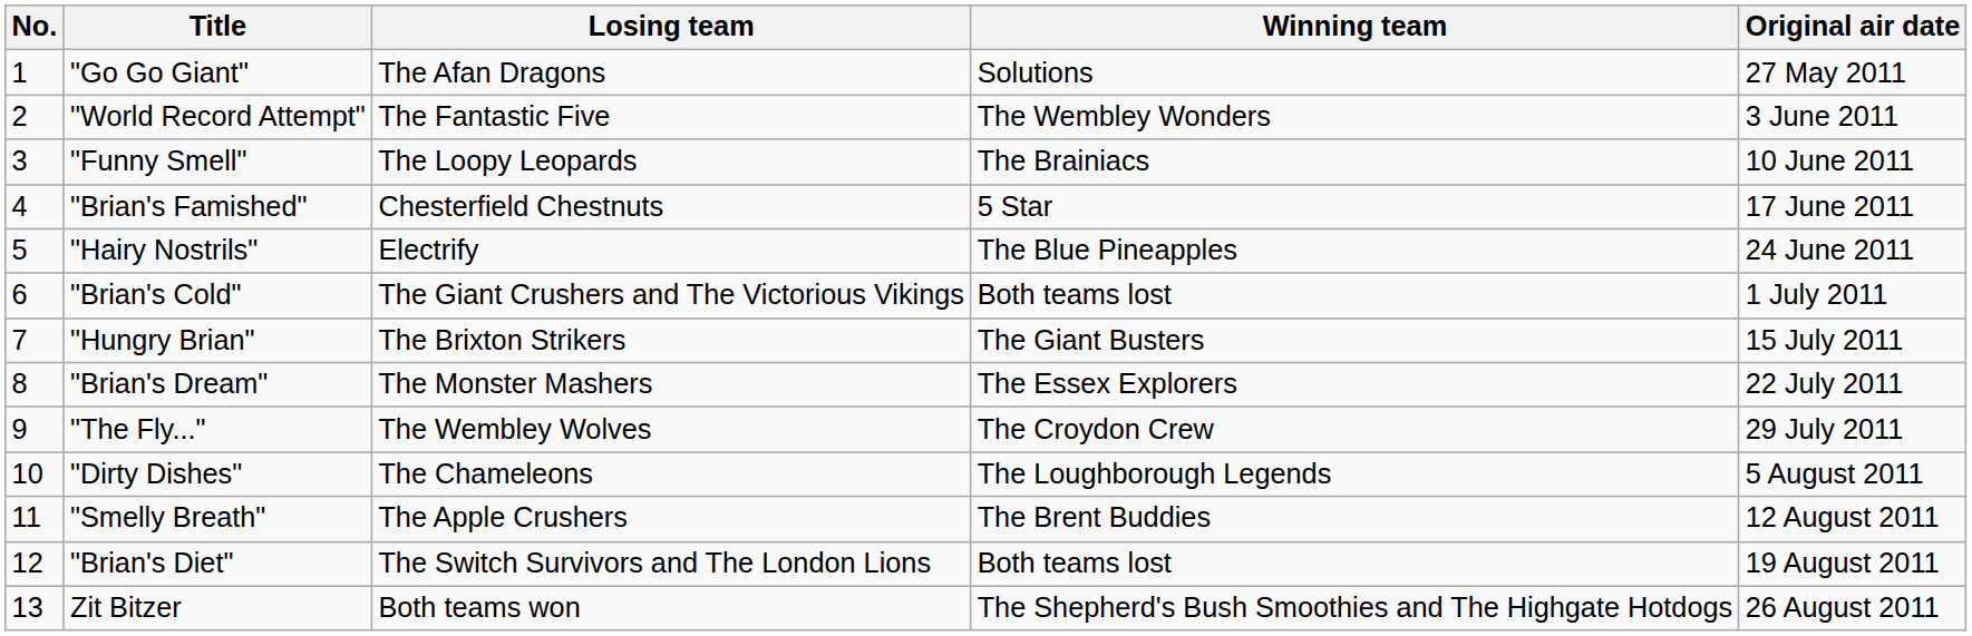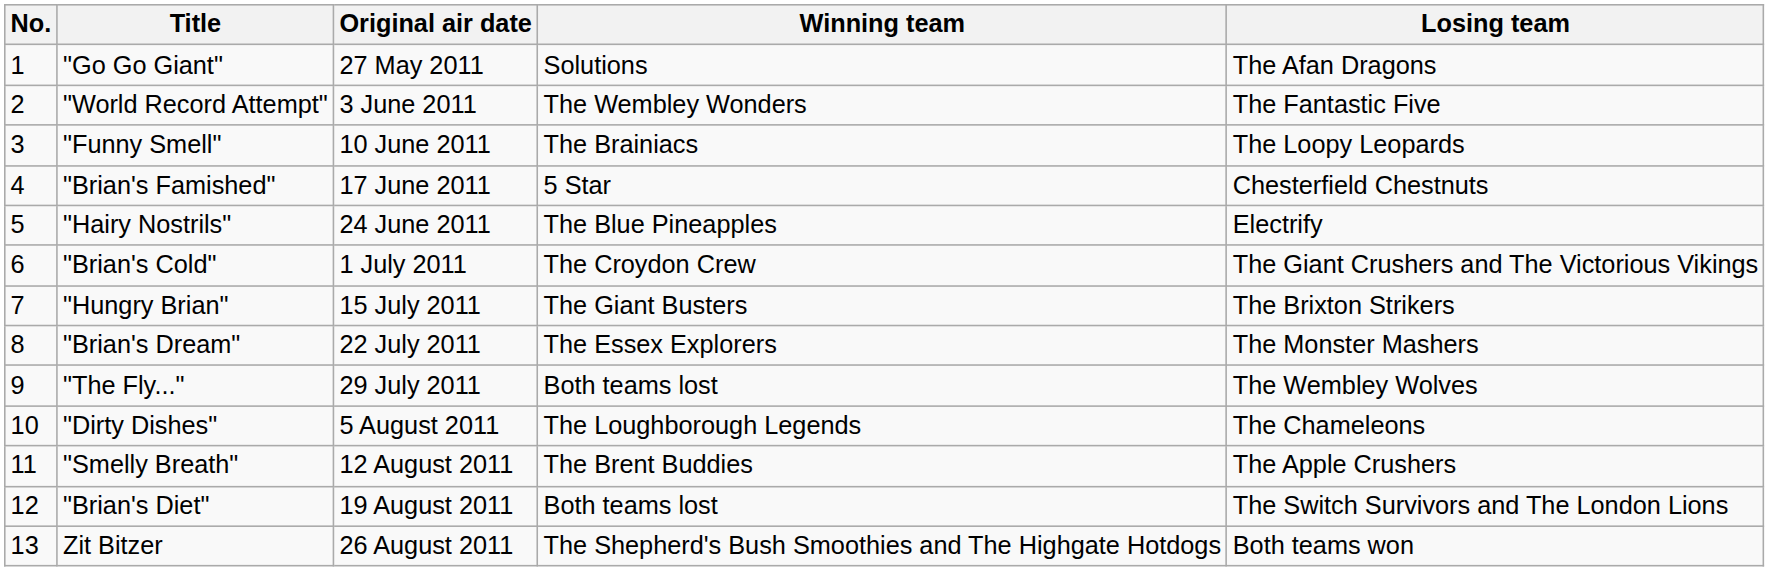columns swapped: Original air date <-> Losing team
"Brian's Cold" | Winning team: Both teams lost -> The Croydon Crew
"The Fly..." | Winning team: The Croydon Crew -> Both teams lost
